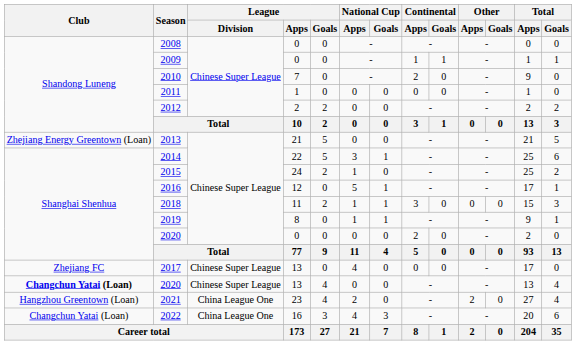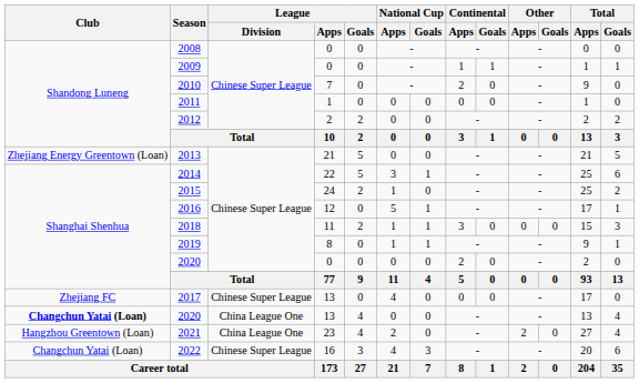2020 / 13 | League / Division: Chinese Super League -> China League One
2022 | League / Division: China League One -> Chinese Super League
